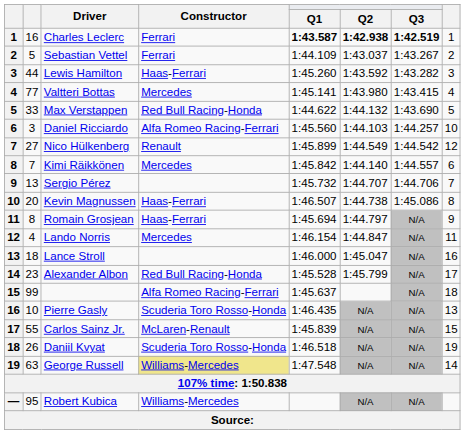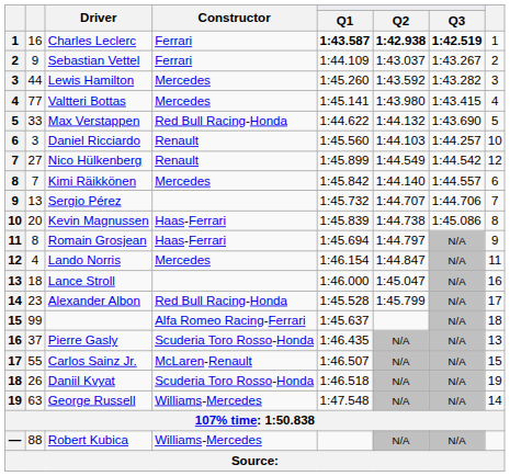Sebastian Vettel | column 2: 5 -> 9
Lewis Hamilton | Constructor: Haas-Ferrari -> Mercedes
Daniel Ricciardo | Constructor: Alfa Romeo Racing-Ferrari -> Renault
Kevin Magnussen | Q1: 1:46.507 -> 1:45.839
Pierre Gasly | column 2: 10 -> 37
Carlos Sainz Jr. | Q1: 1:45.839 -> 1:46.507
George Russell | Constructor: khaki background -> no background
Robert Kubica | column 2: 95 -> 88
